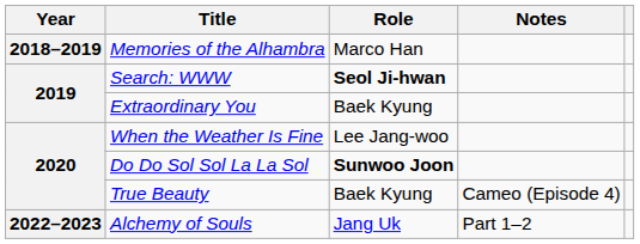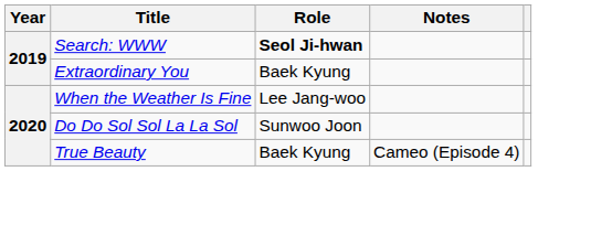- row: 2018–2019 | Memories of the Alhambra | Marco Han
Do Do Sol Sol La La Sol | Role: bold -> normal
- row: 2022–2023 | Alchemy of Souls | Jang Uk | Part 1–2
